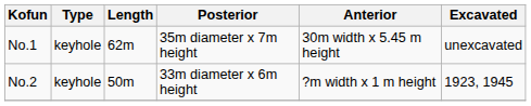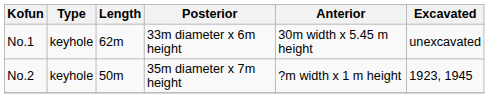No.1 | Posterior: 35m diameter x 7m height -> 33m diameter x 6m height
No.2 | Posterior: 33m diameter x 6m height -> 35m diameter x 7m height
